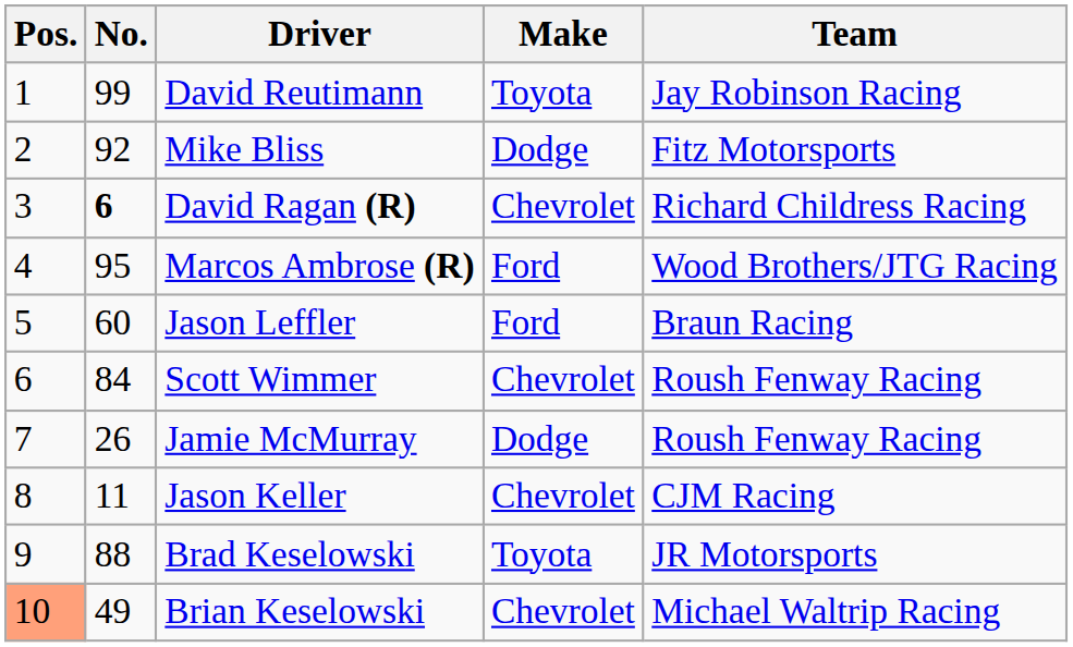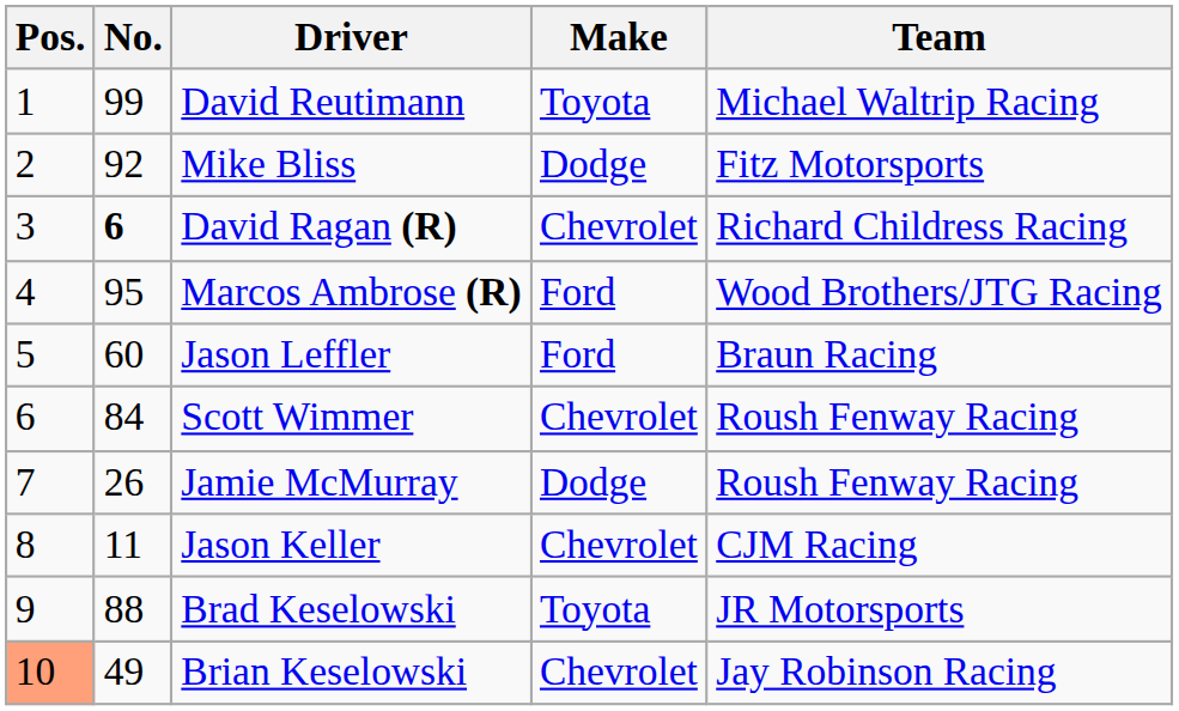David Reutimann | Team: Jay Robinson Racing -> Michael Waltrip Racing
Brian Keselowski | Team: Michael Waltrip Racing -> Jay Robinson Racing
